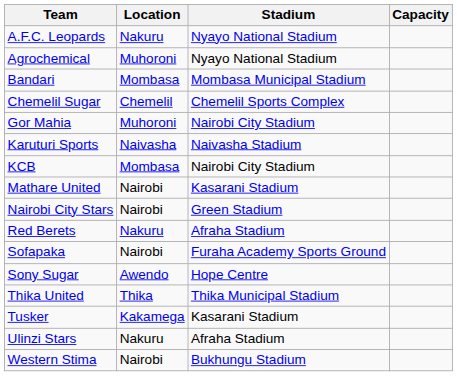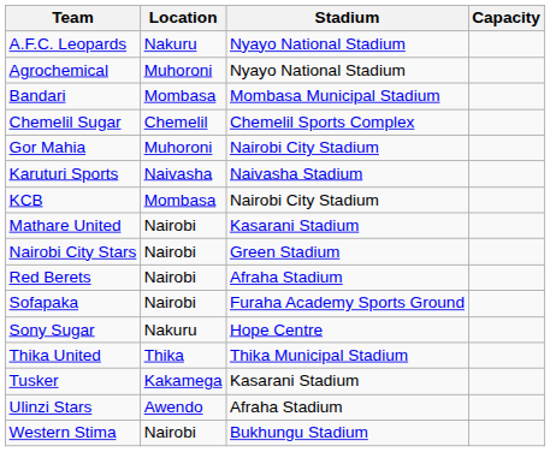Red Berets | Location: Nakuru -> Nairobi
Sony Sugar | Location: Awendo -> Nakuru
Ulinzi Stars | Location: Nakuru -> Awendo
